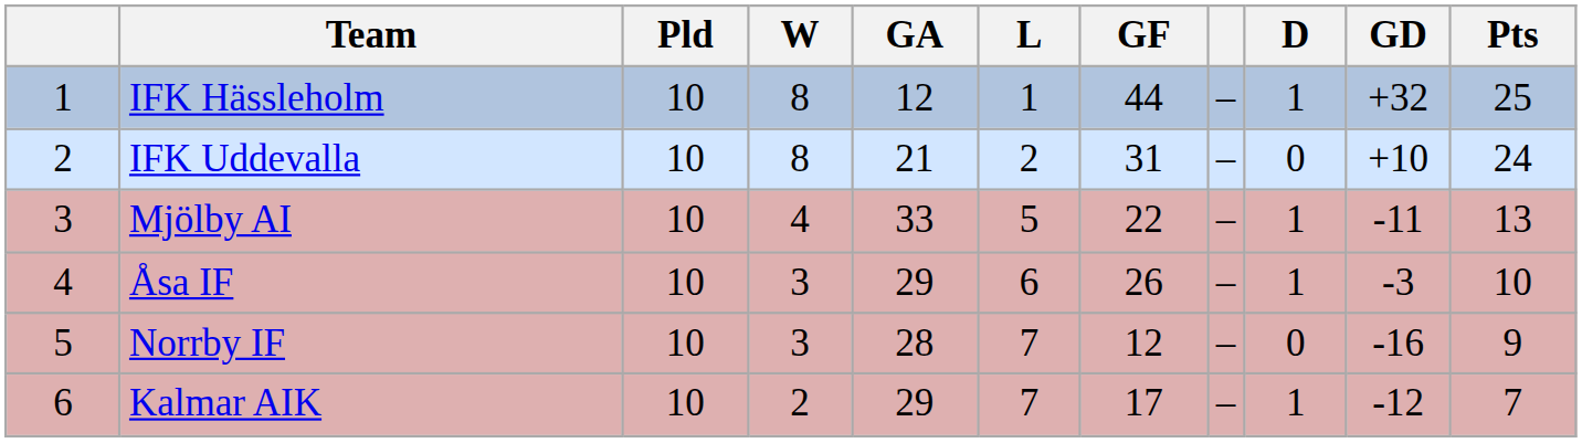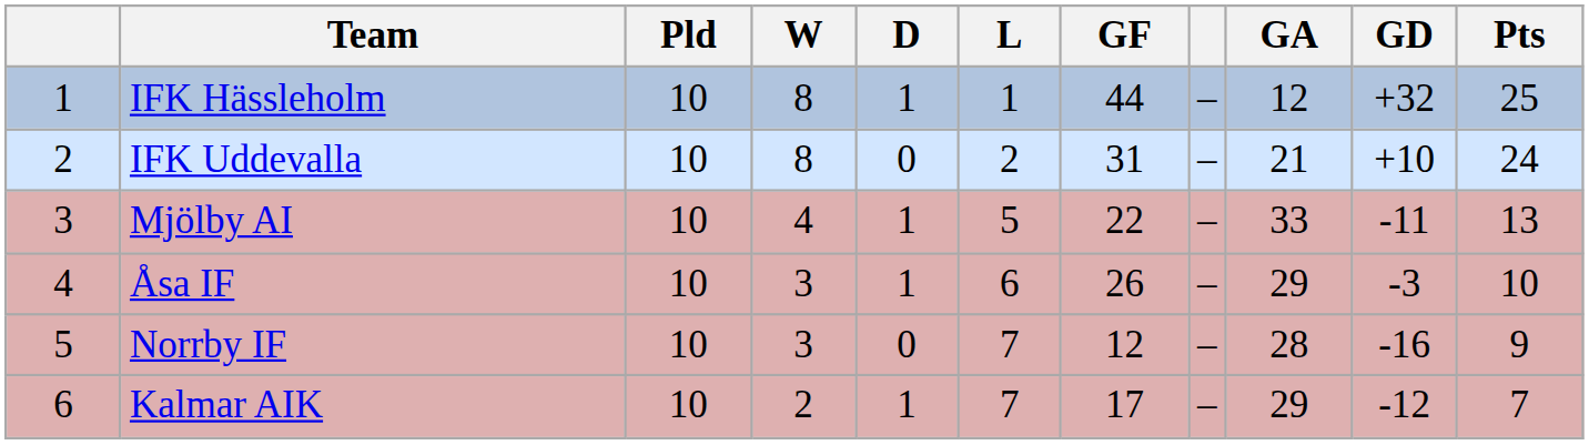columns swapped: D <-> GA
